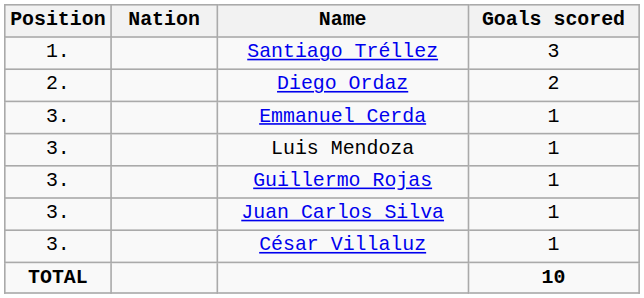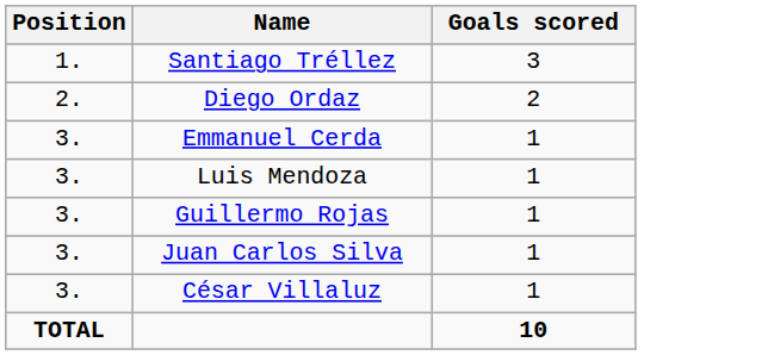- column: Nation
